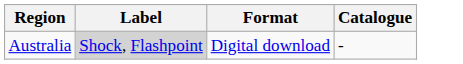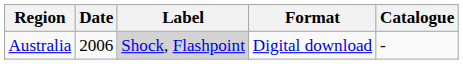+ column: Date | 2006
